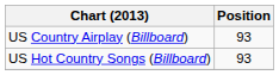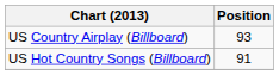US Hot Country Songs (Billboard) | Position: 93 -> 91
